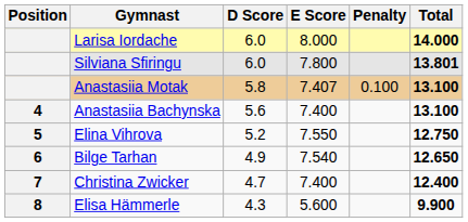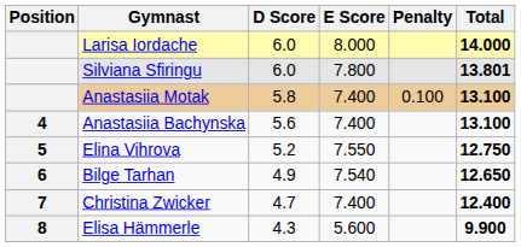Anastasiia Motak | E Score: 7.407 -> 7.400
